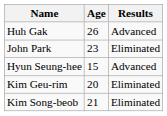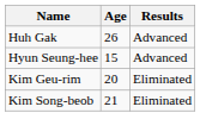- row: John Park | 23 | Eliminated
